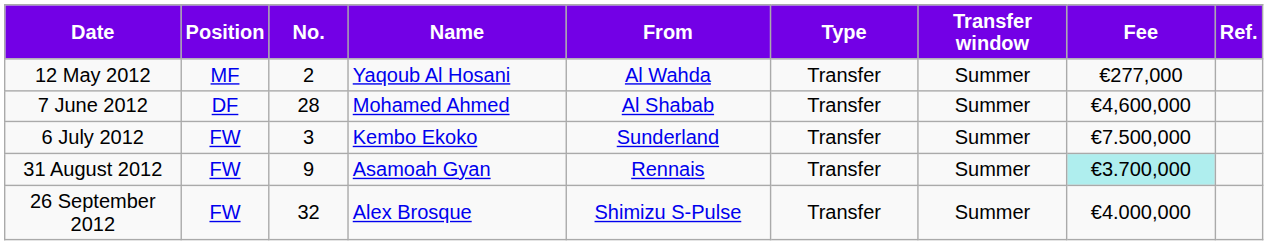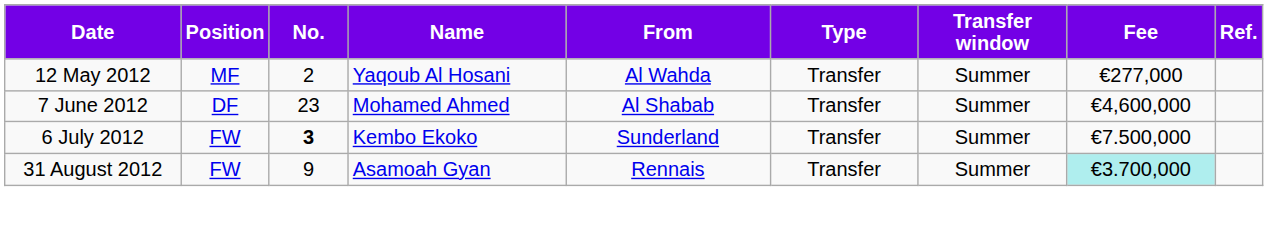7 June 2012 | No.: 28 -> 23
6 July 2012 | No.: normal -> bold
- row: 26 September 2012 | FW | 32 | Alex Brosque | Shimizu S-Pulse | Transfer | Summer | €4.000,000
